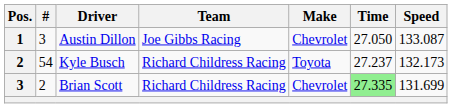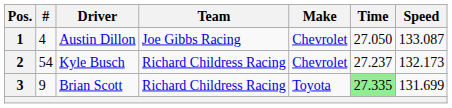Austin Dillon | #: 3 -> 4
Kyle Busch | Make: Toyota -> Chevrolet
Brian Scott | #: 2 -> 9
Brian Scott | Make: Chevrolet -> Toyota
